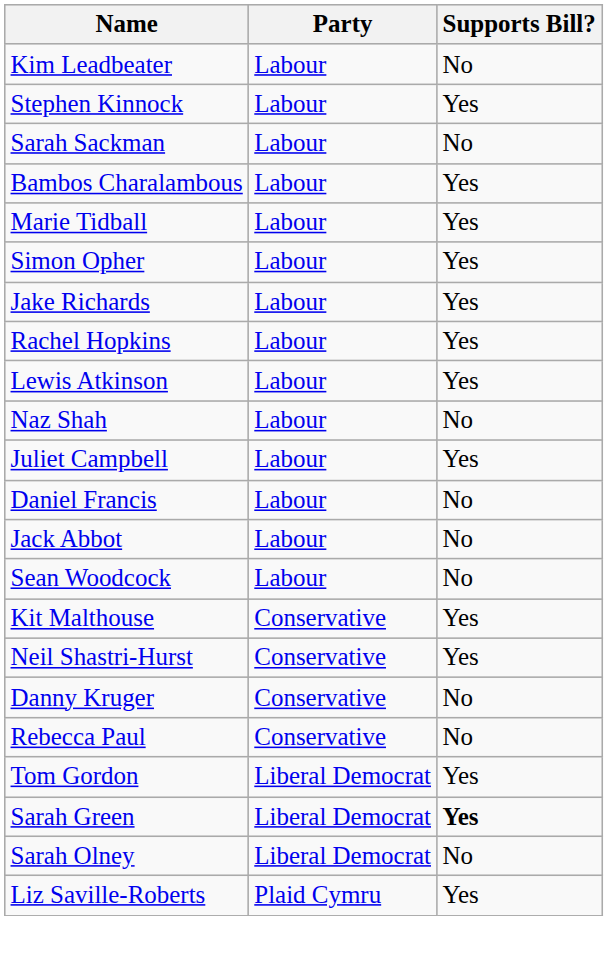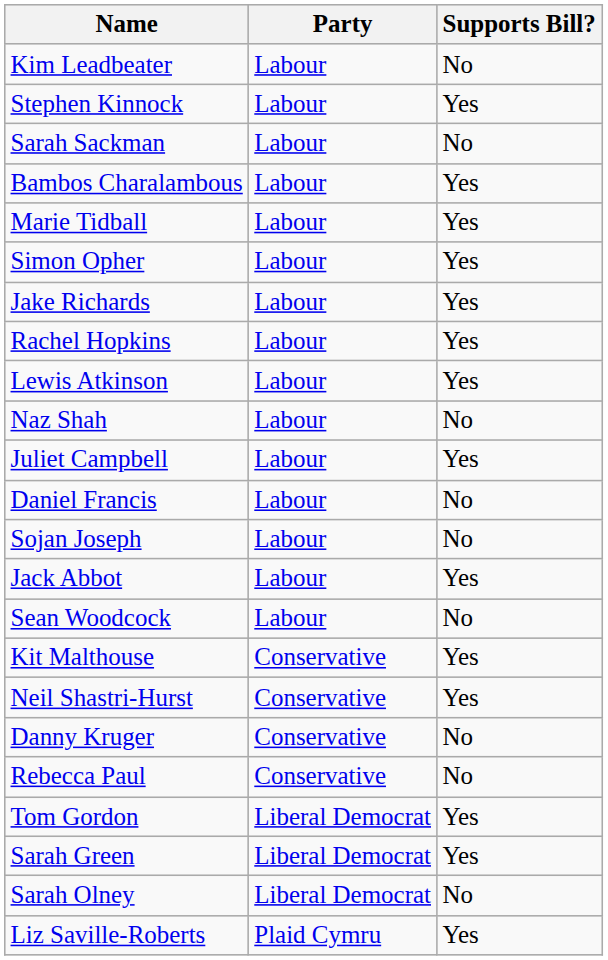+ row: Sojan Joseph | Labour | No
Jack Abbot | Supports Bill?: No -> Yes
Sarah Green | Supports Bill?: bold -> normal
